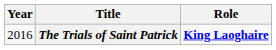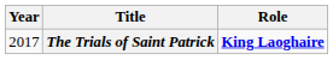The Trials of Saint Patrick | Year: 2016 -> 2017
